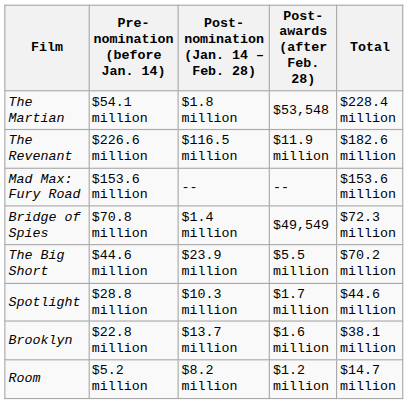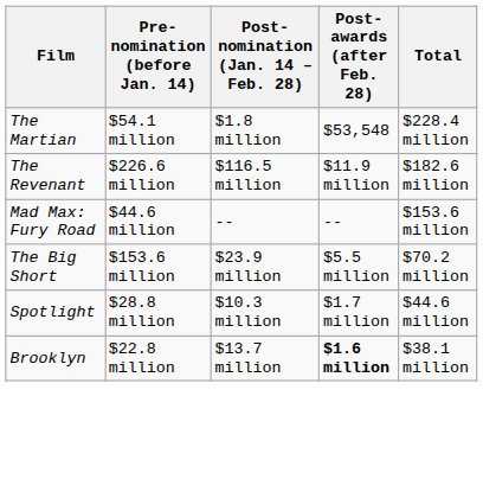Mad Max: Fury Road | Pre-nomination (before Jan. 14): $153.6 million -> $44.6 million
- row: Bridge of Spies | $70.8 million | $1.4 million | $49,549 | $72.3 million
The Big Short | Pre-nomination (before Jan. 14): $44.6 million -> $153.6 million
Brooklyn | Post-awards (after Feb. 28): normal -> bold
- row: Room | $5.2 million | $8.2 million | $1.2 million | $14.7 million
